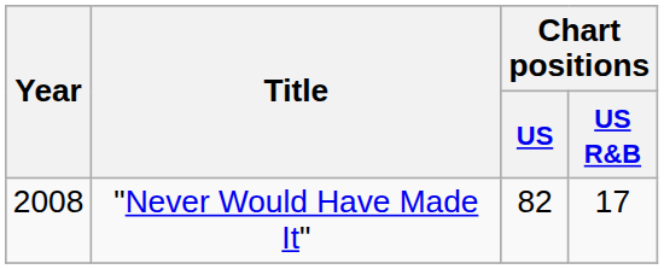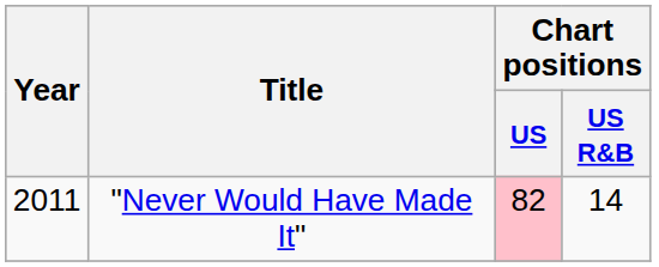"Never Would Have Made It" | Year: 2008 -> 2011
"Never Would Have Made It" | Chart positions / US: no background -> pink background
"Never Would Have Made It" | Chart positions / US R&B: 17 -> 14
